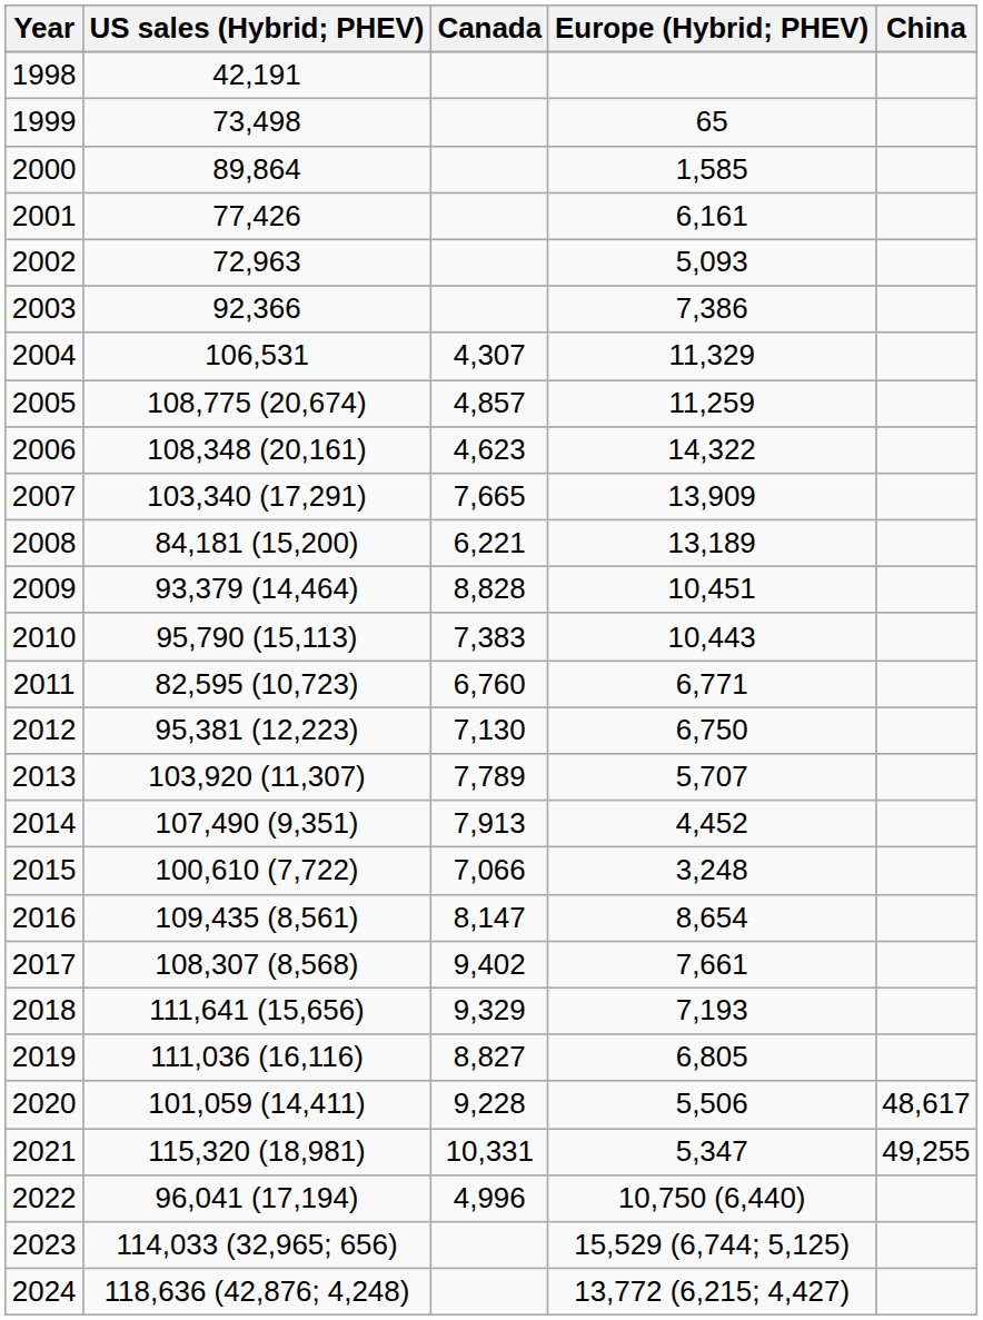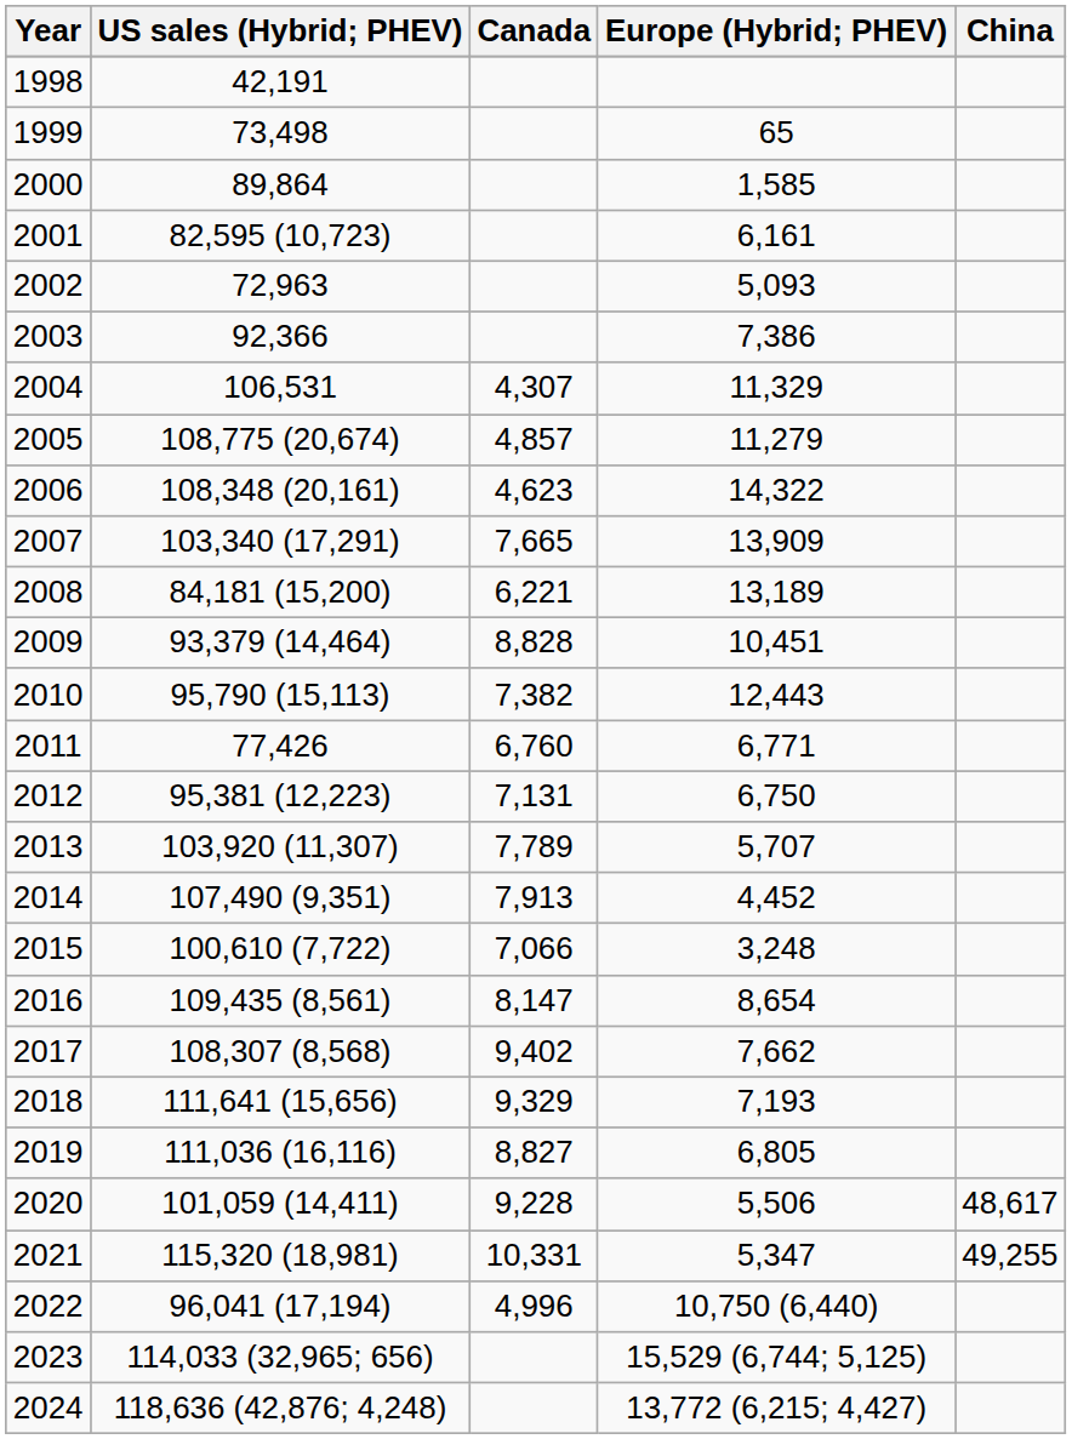2001 | US sales (Hybrid; PHEV): 77,426 -> 82,595 (10,723)
2005 | Europe (Hybrid; PHEV): 11,259 -> 11,279
2010 | Canada: 7,383 -> 7,382
2010 | Europe (Hybrid; PHEV): 10,443 -> 12,443
2011 | US sales (Hybrid; PHEV): 82,595 (10,723) -> 77,426
2012 | Canada: 7,130 -> 7,131
2017 | Europe (Hybrid; PHEV): 7,661 -> 7,662
